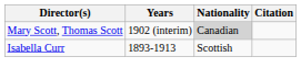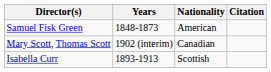+ row: Samuel Fisk Green | 1848-1873 | American
Mary Scott, Thomas Scott | Nationality: lightgrey background -> no background
